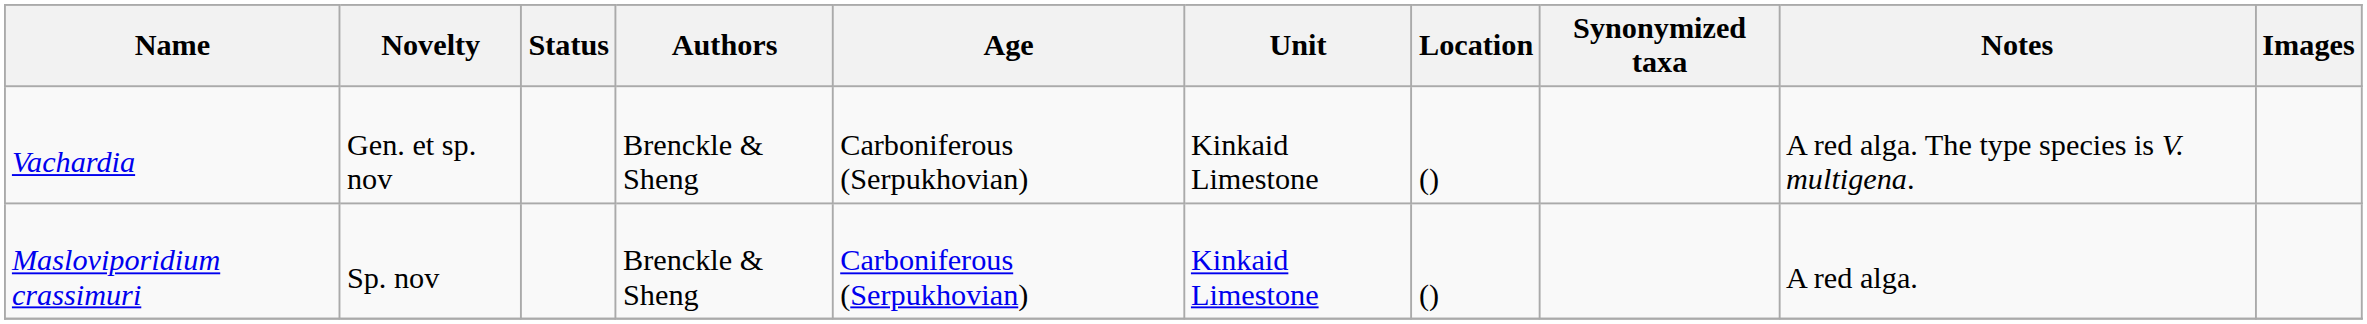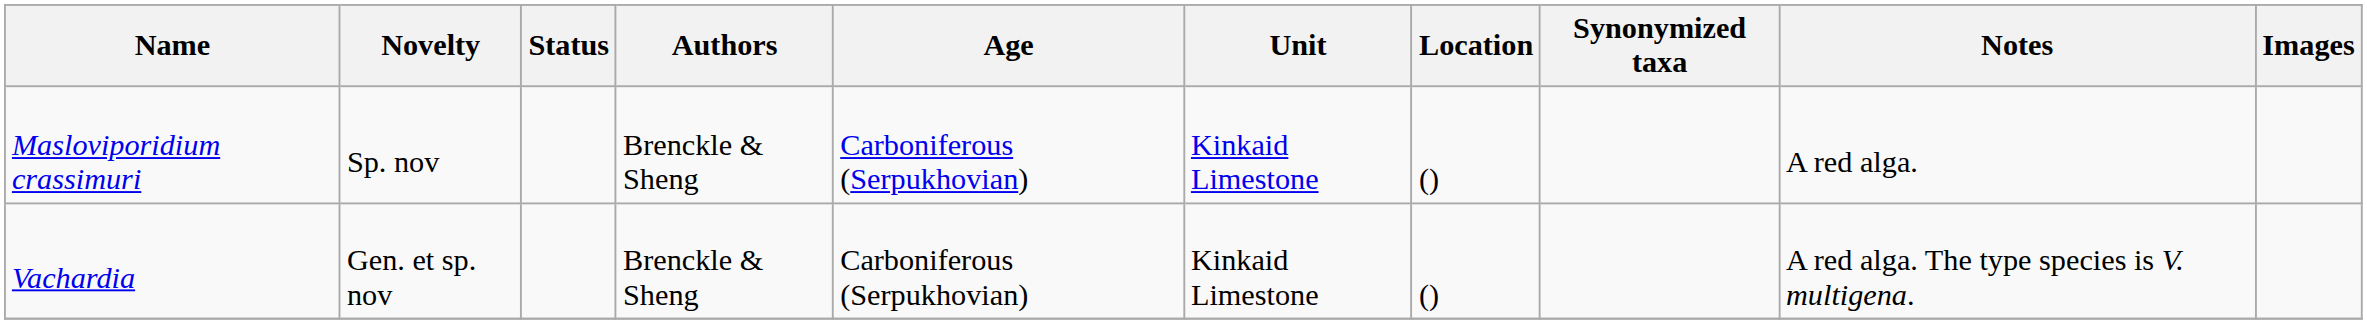rows swapped: Masloviporidium crassimuri <-> Vachardia
